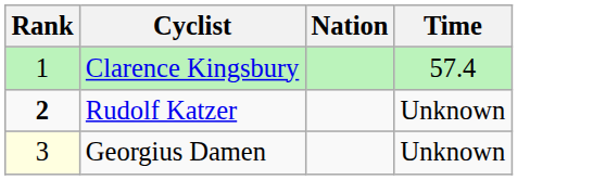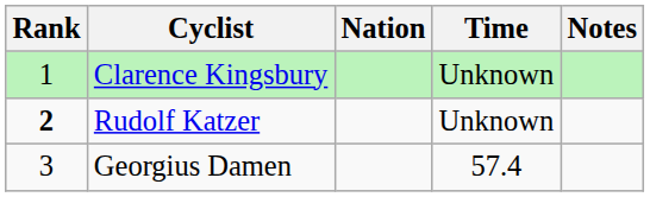+ column: Notes
Clarence Kingsbury | Time: 57.4 -> Unknown
Georgius Damen | Rank: lightyellow background -> no background
Georgius Damen | Time: Unknown -> 57.4
